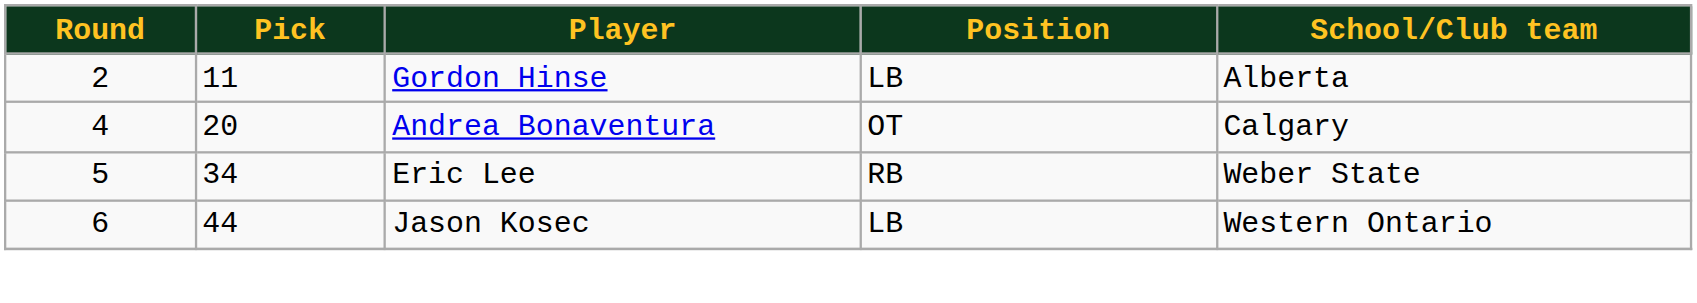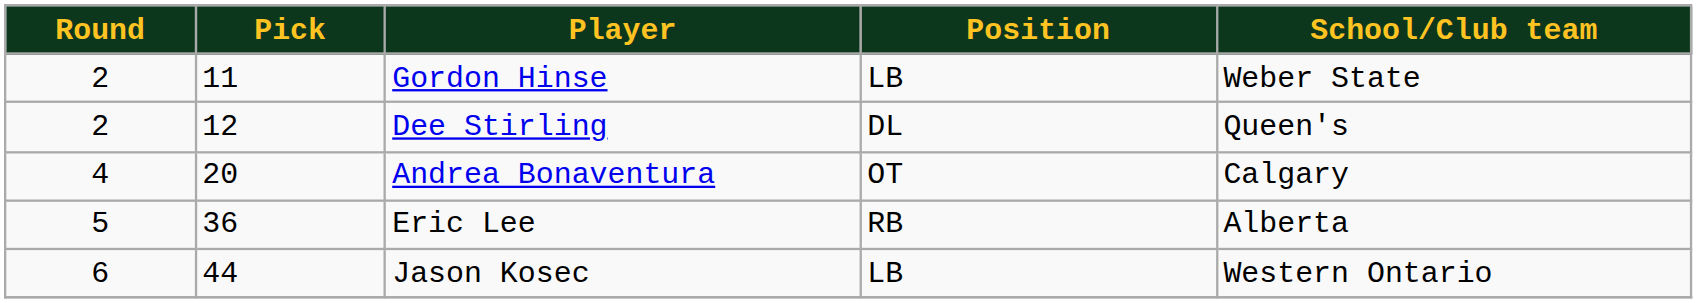Gordon Hinse | School/Club team: Alberta -> Weber State
+ row: 2 | 12 | Dee Stirling | DL | Queen's
Eric Lee | Pick: 34 -> 36
Eric Lee | School/Club team: Weber State -> Alberta
